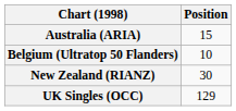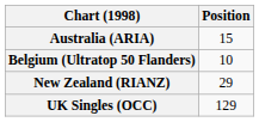New Zealand (RIANZ) | Position: 30 -> 29
